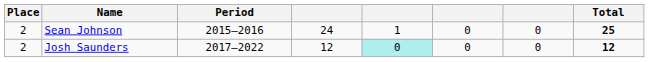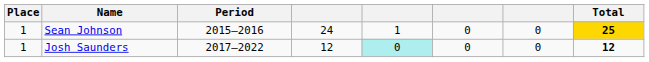Sean Johnson | Place: 2 -> 1
Sean Johnson | Total: no background -> gold background
Josh Saunders | Place: 2 -> 1
